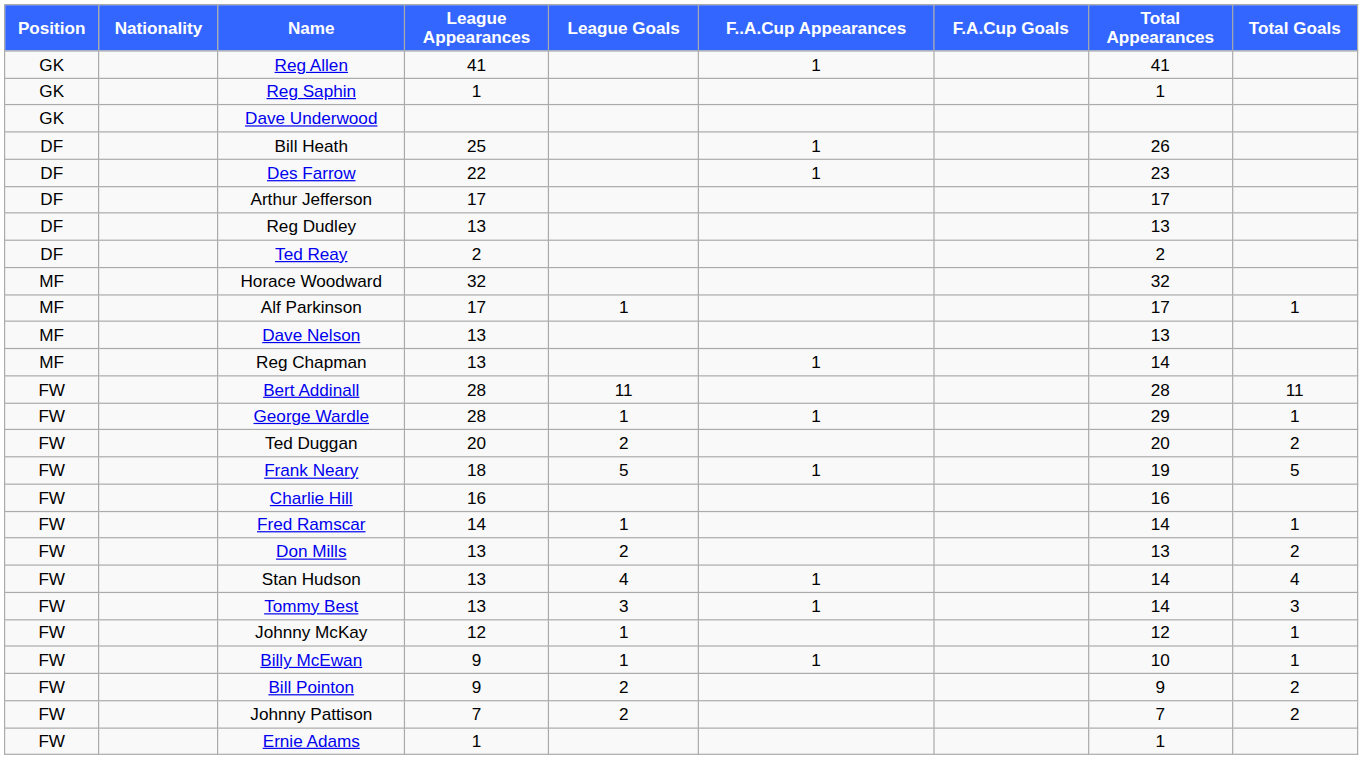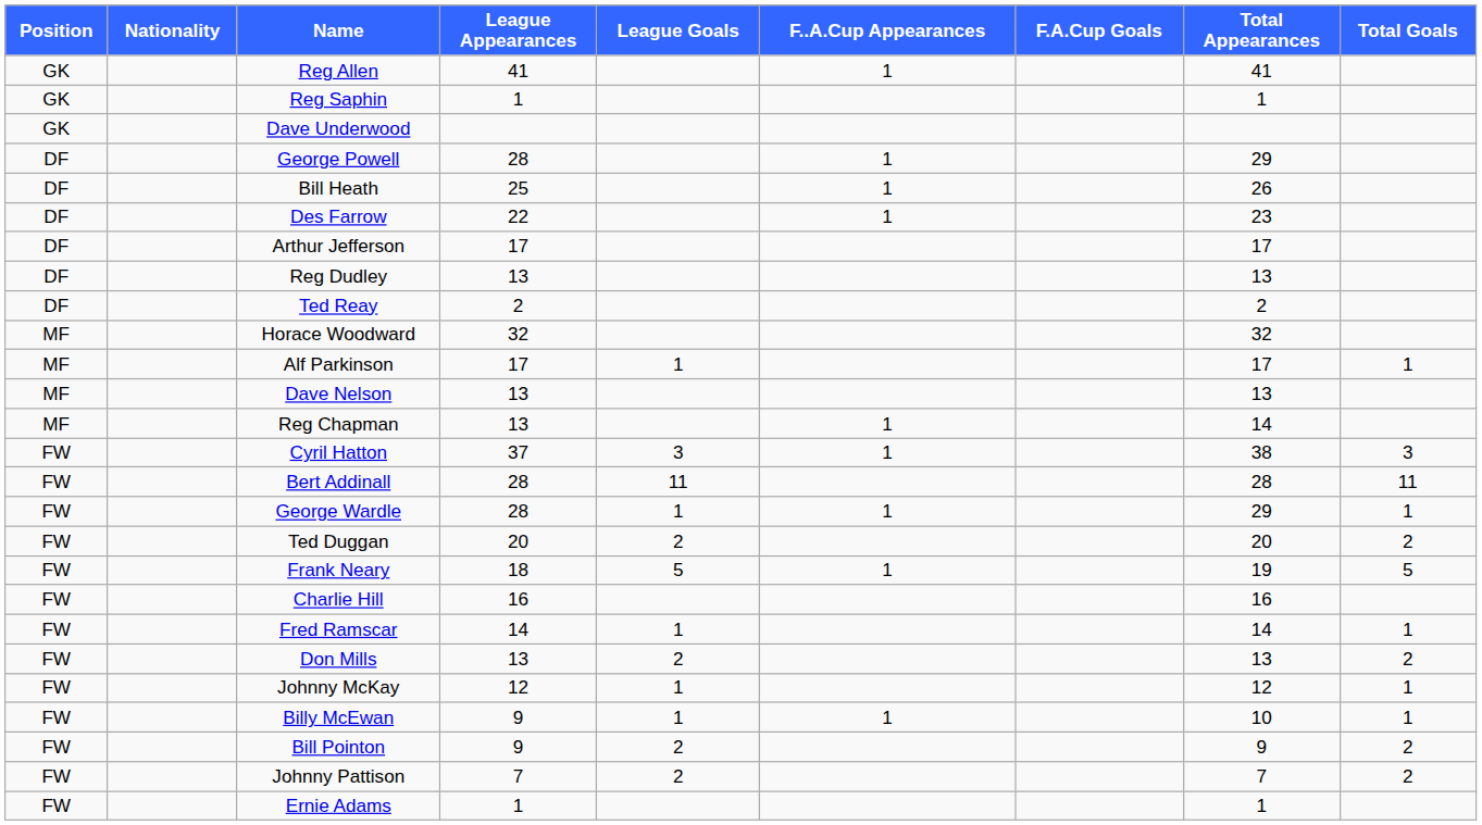+ row: DF | George Powell | 28 | 1 | 29
+ row: FW | Cyril Hatton | 37 | 3 | 1 | 38 | 3
- row: FW | Stan Hudson | 13 | 4 | 1 | 14 | 4
- row: FW | Tommy Best | 13 | 3 | 1 | 14 | 3
